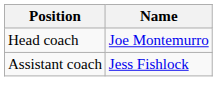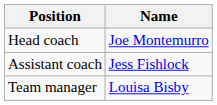+ row: Team manager | Louisa Bisby
